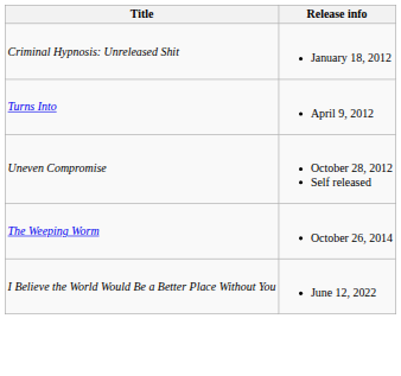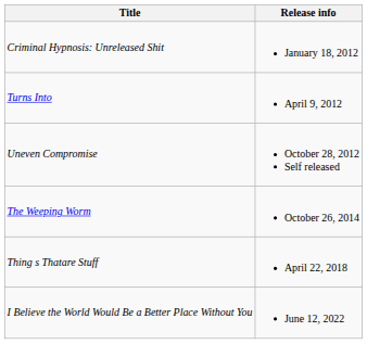+ row: Thing s Thatare Stuff | April 22, 2018
